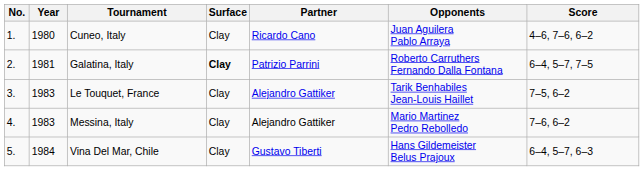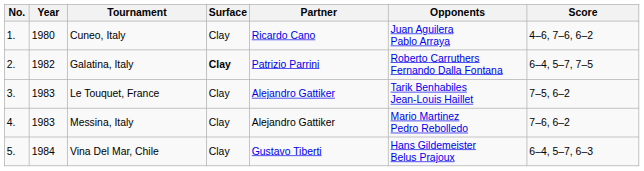Galatina, Italy | Year: 1981 -> 1982
